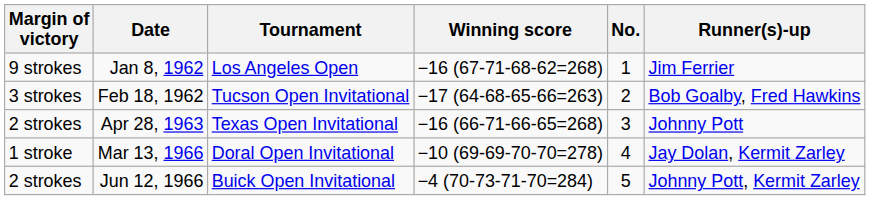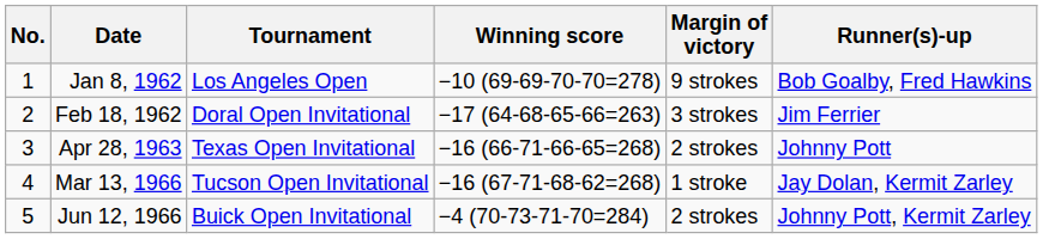columns swapped: No. <-> Margin of victory
Jan 8, 1962 | Winning score: −16 (67-71-68-62=268) -> −10 (69-69-70-70=278)
Jan 8, 1962 | Runner(s)-up: Jim Ferrier -> Bob Goalby, Fred Hawkins
Feb 18, 1962 | Tournament: Tucson Open Invitational -> Doral Open Invitational
Feb 18, 1962 | Runner(s)-up: Bob Goalby, Fred Hawkins -> Jim Ferrier
Mar 13, 1966 | Tournament: Doral Open Invitational -> Tucson Open Invitational
Mar 13, 1966 | Winning score: −10 (69-69-70-70=278) -> −16 (67-71-68-62=268)
